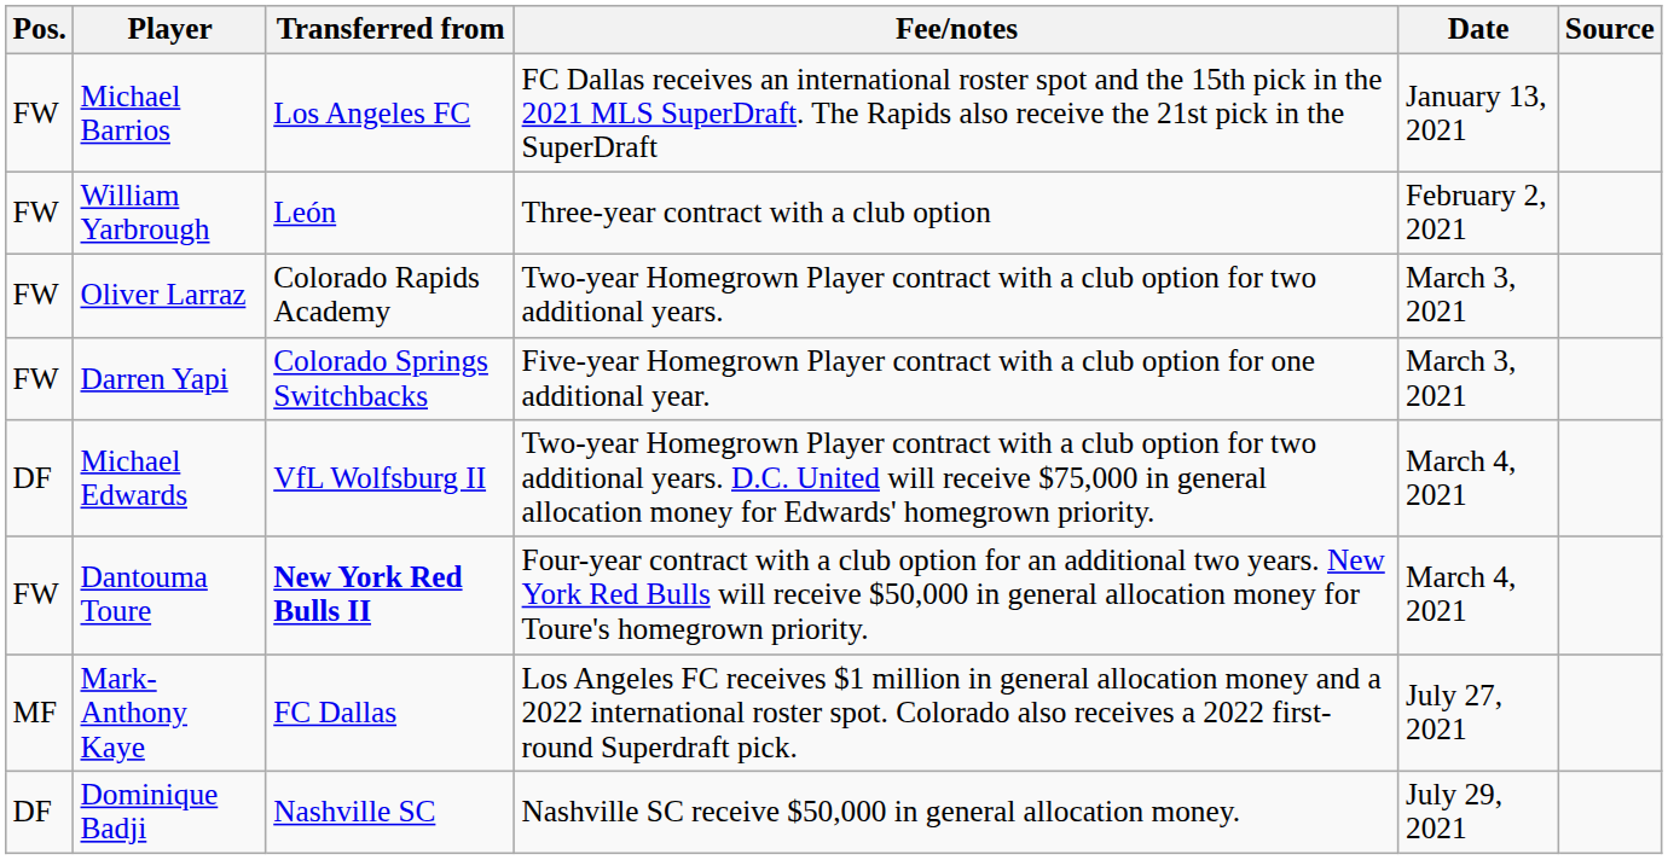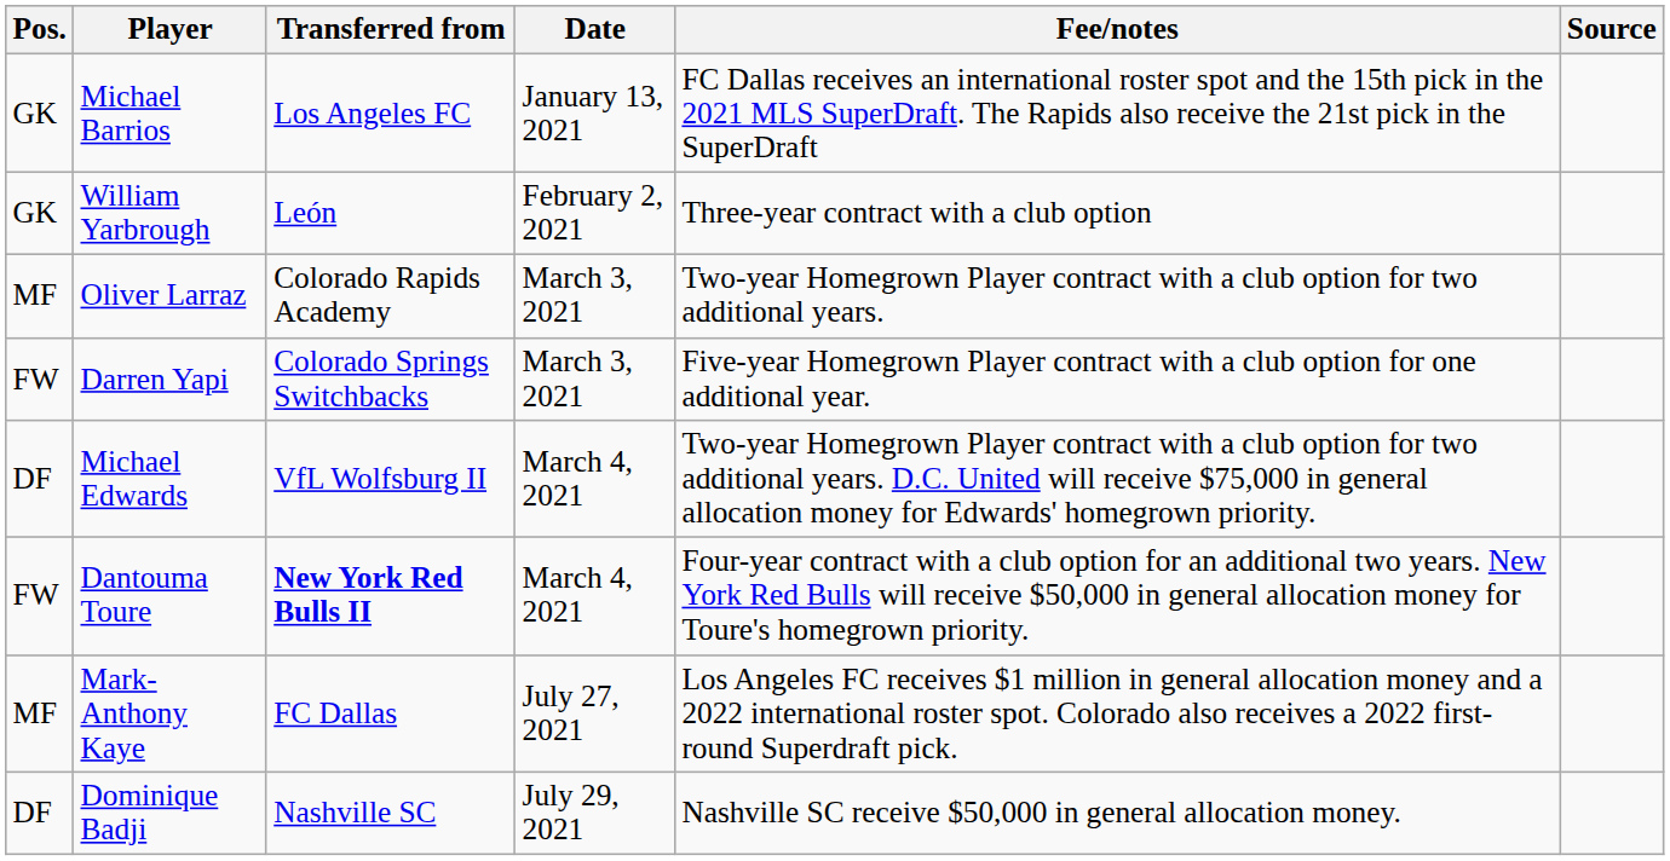columns swapped: Fee/notes <-> Date
Michael Barrios | Pos.: FW -> GK
William Yarbrough | Pos.: FW -> GK
Oliver Larraz | Pos.: FW -> MF
